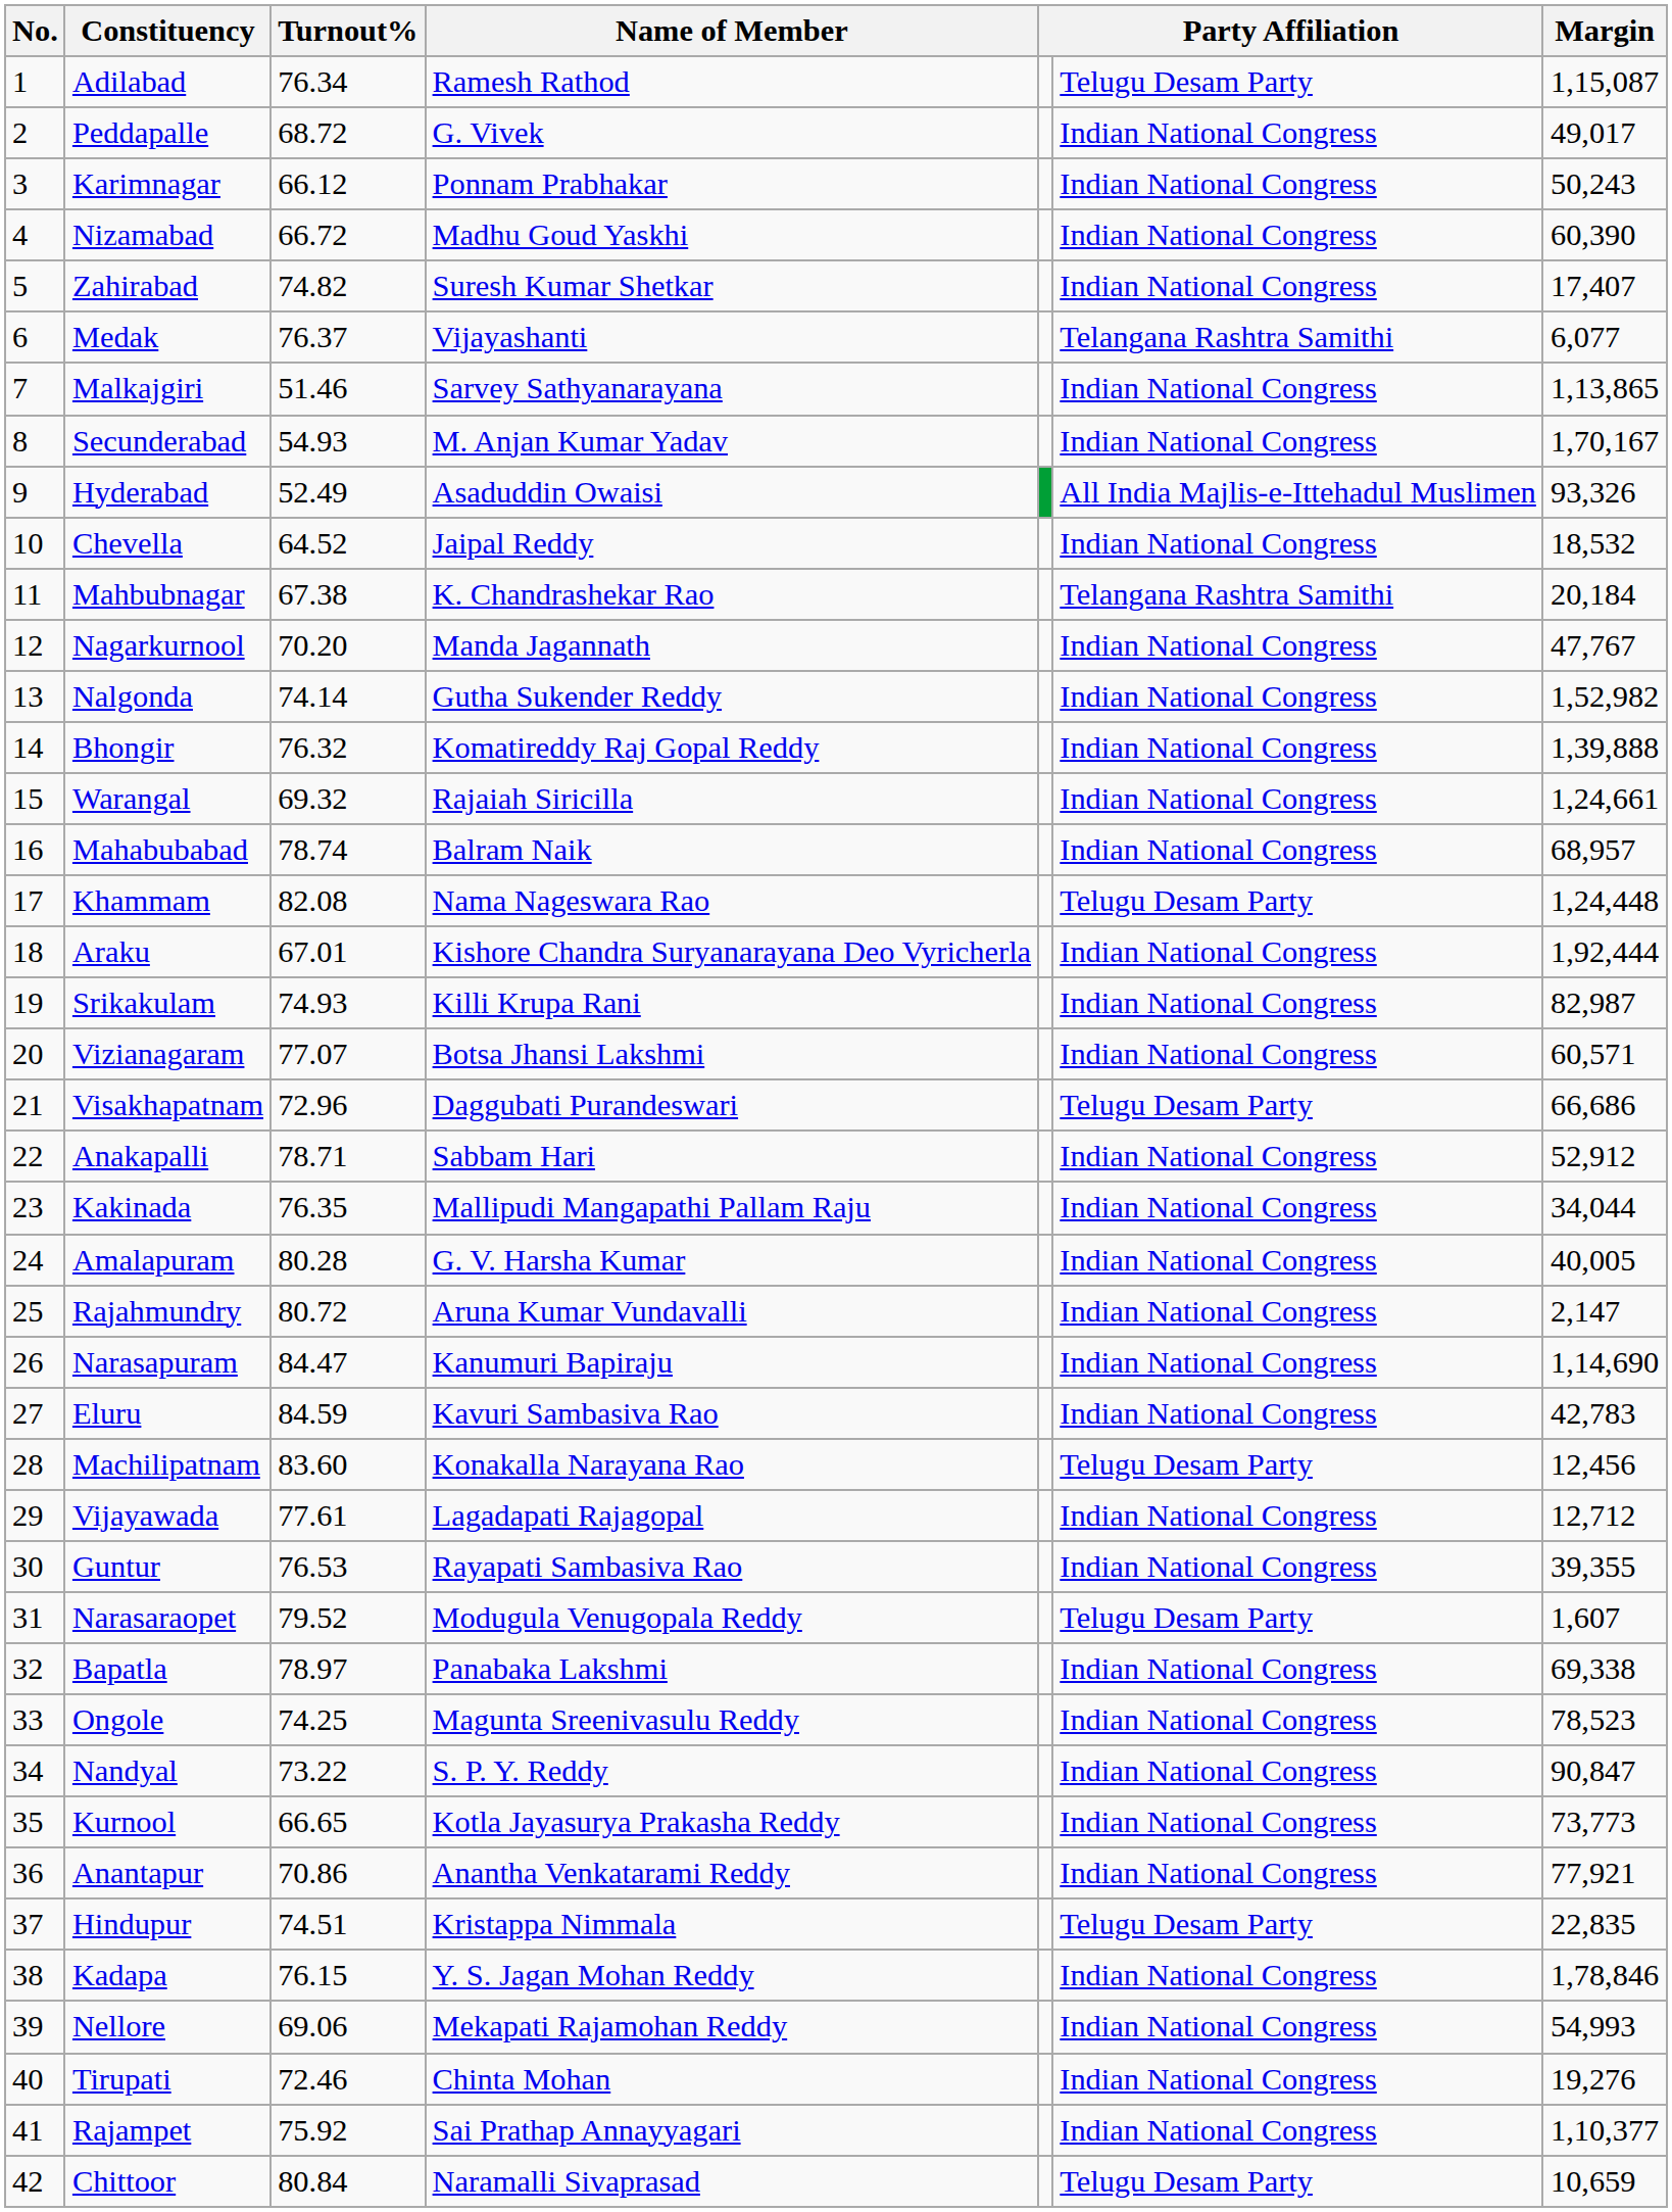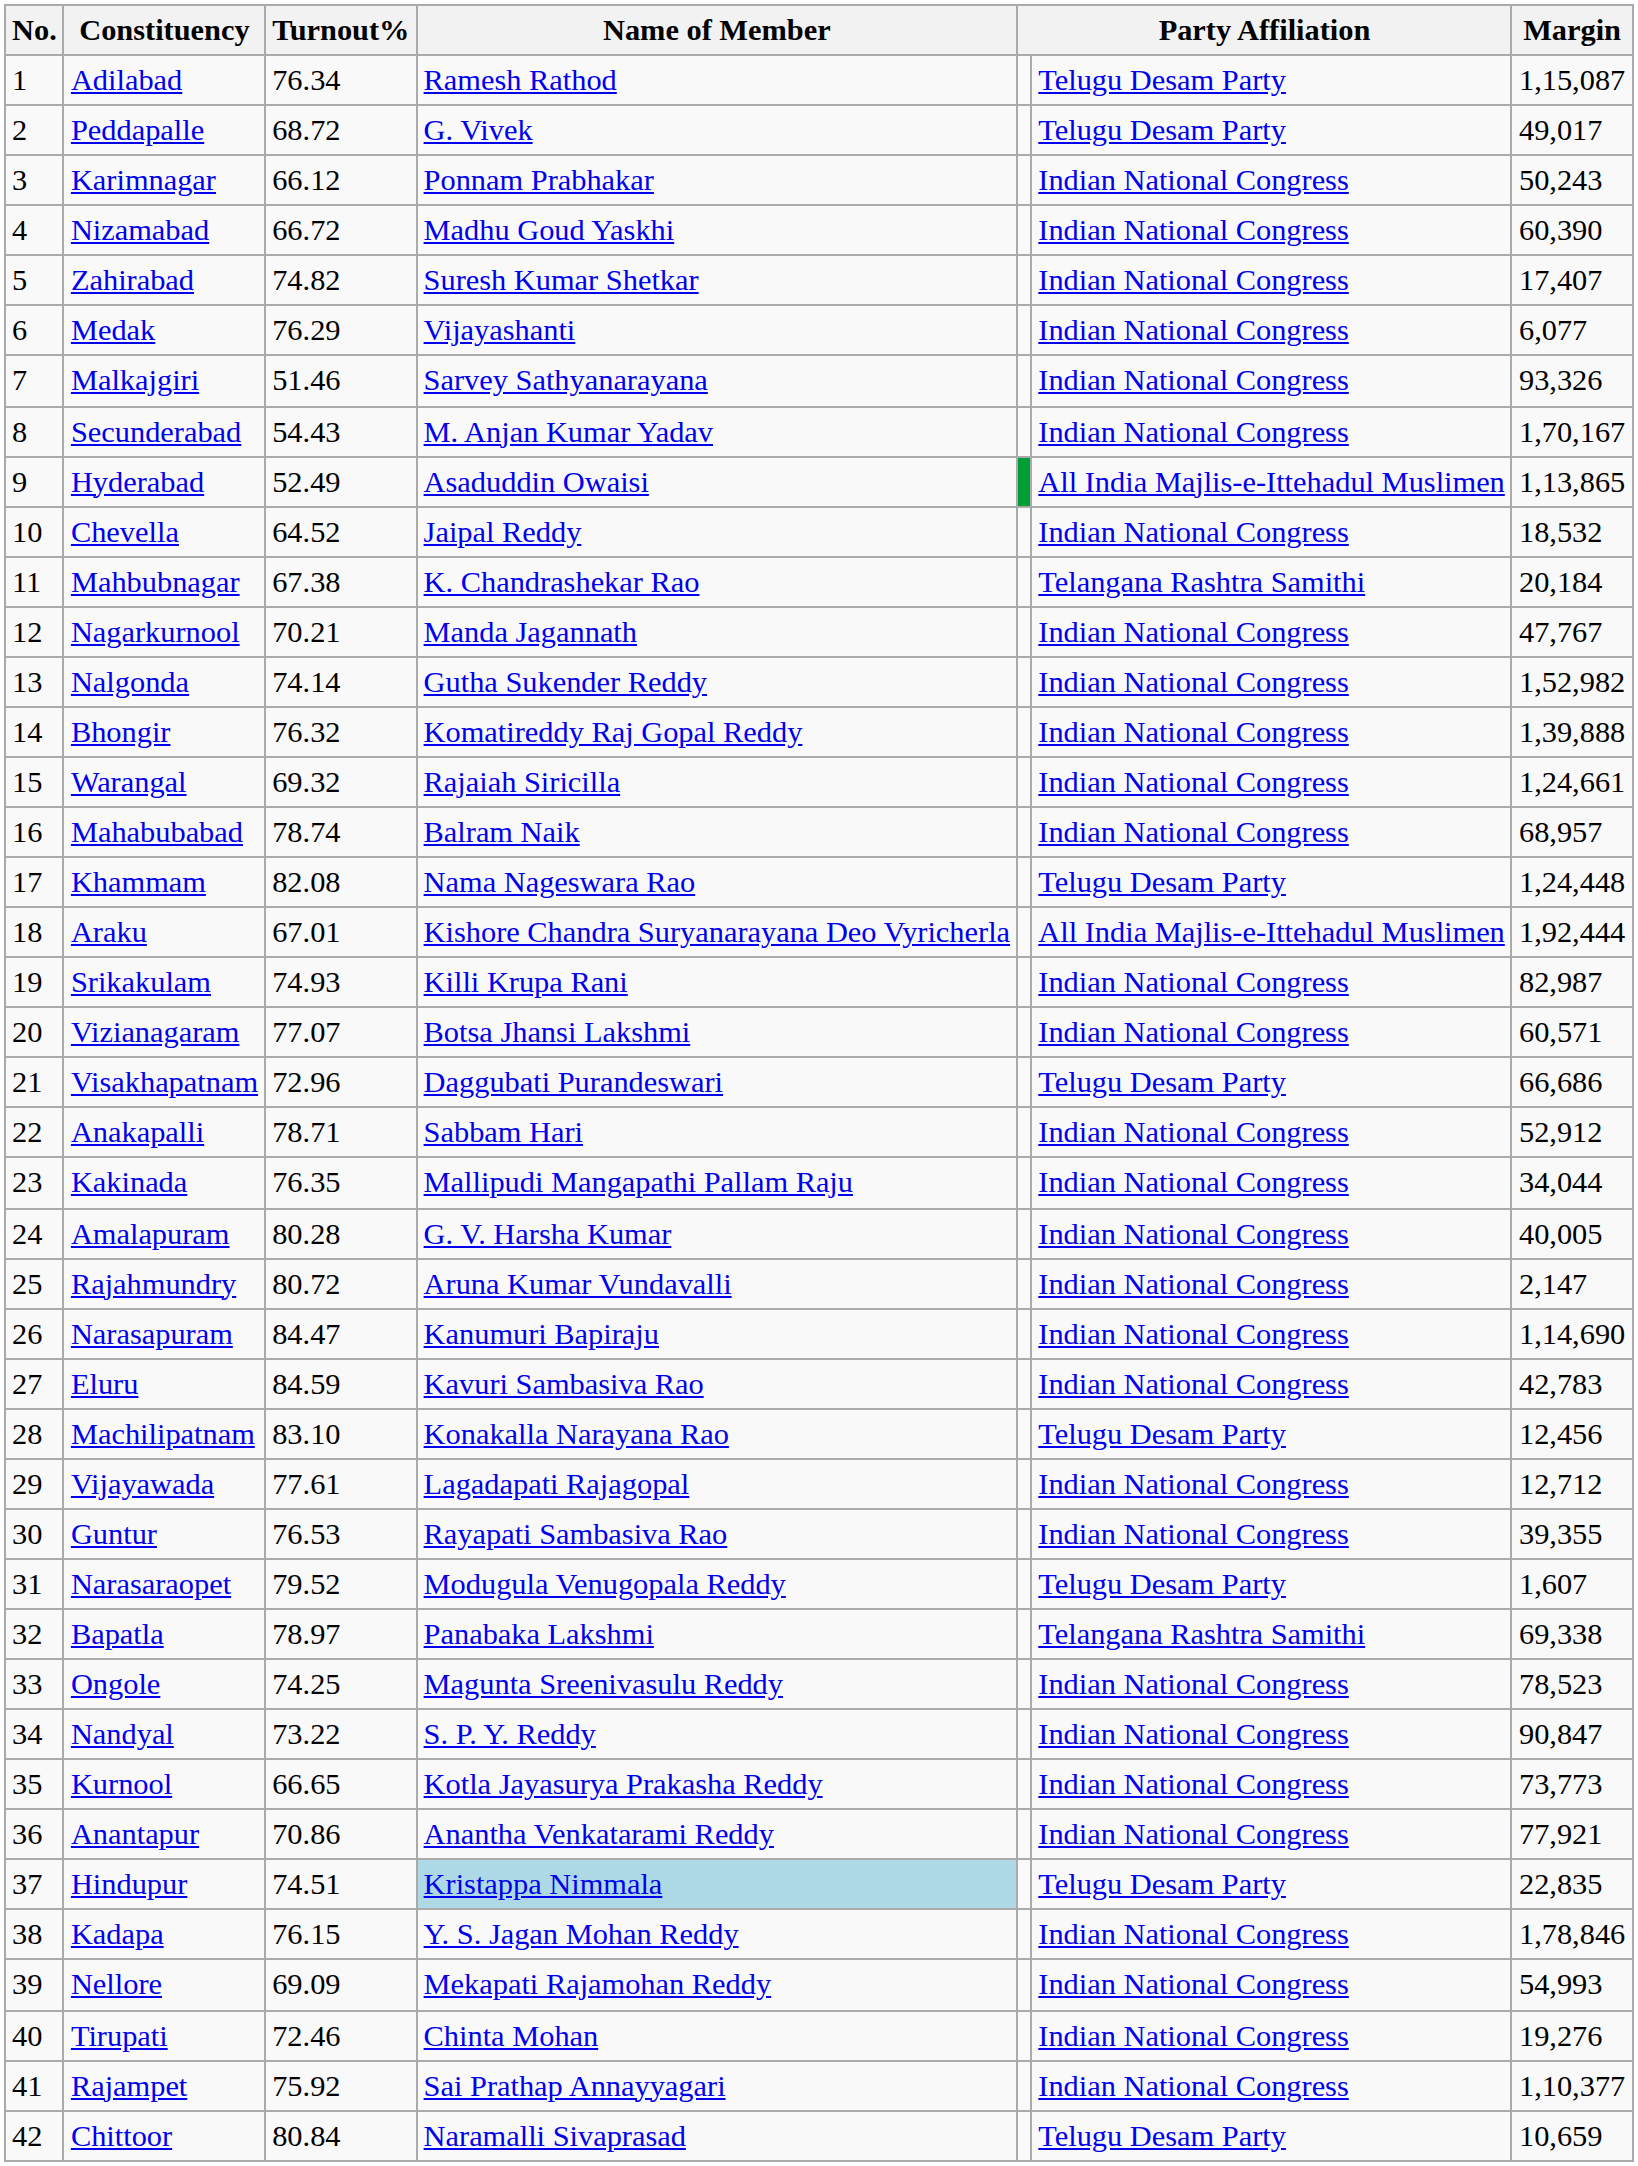Peddapalle | column 6: Indian National Congress -> Telugu Desam Party
Medak | Turnout%: 76.37 -> 76.29
Medak | column 6: Telangana Rashtra Samithi -> Indian National Congress
Malkajgiri | Margin: 1,13,865 -> 93,326
Secunderabad | Turnout%: 54.93 -> 54.43
Hyderabad | Margin: 93,326 -> 1,13,865
Nagarkurnool | Turnout%: 70.20 -> 70.21
Araku | column 6: Indian National Congress -> All India Majlis-e-Ittehadul Muslimen
Machilipatnam | Turnout%: 83.60 -> 83.10
Bapatla | column 6: Indian National Congress -> Telangana Rashtra Samithi
Hindupur | Name of Member: no background -> lightblue background
Nellore | Turnout%: 69.06 -> 69.09
